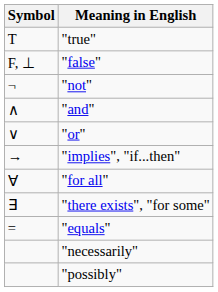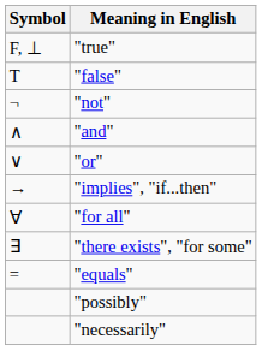"true" | Symbol: T -> F, ⊥
"false" | Symbol: F, ⊥ -> T
rows swapped: "necessarily" <-> "possibly"
